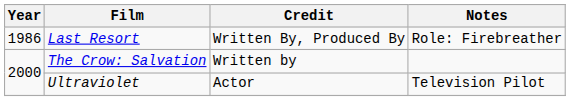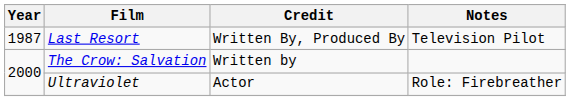Last Resort | Year: 1986 -> 1987
Last Resort | Notes: Role: Firebreather -> Television Pilot
Ultraviolet | Notes: Television Pilot -> Role: Firebreather
